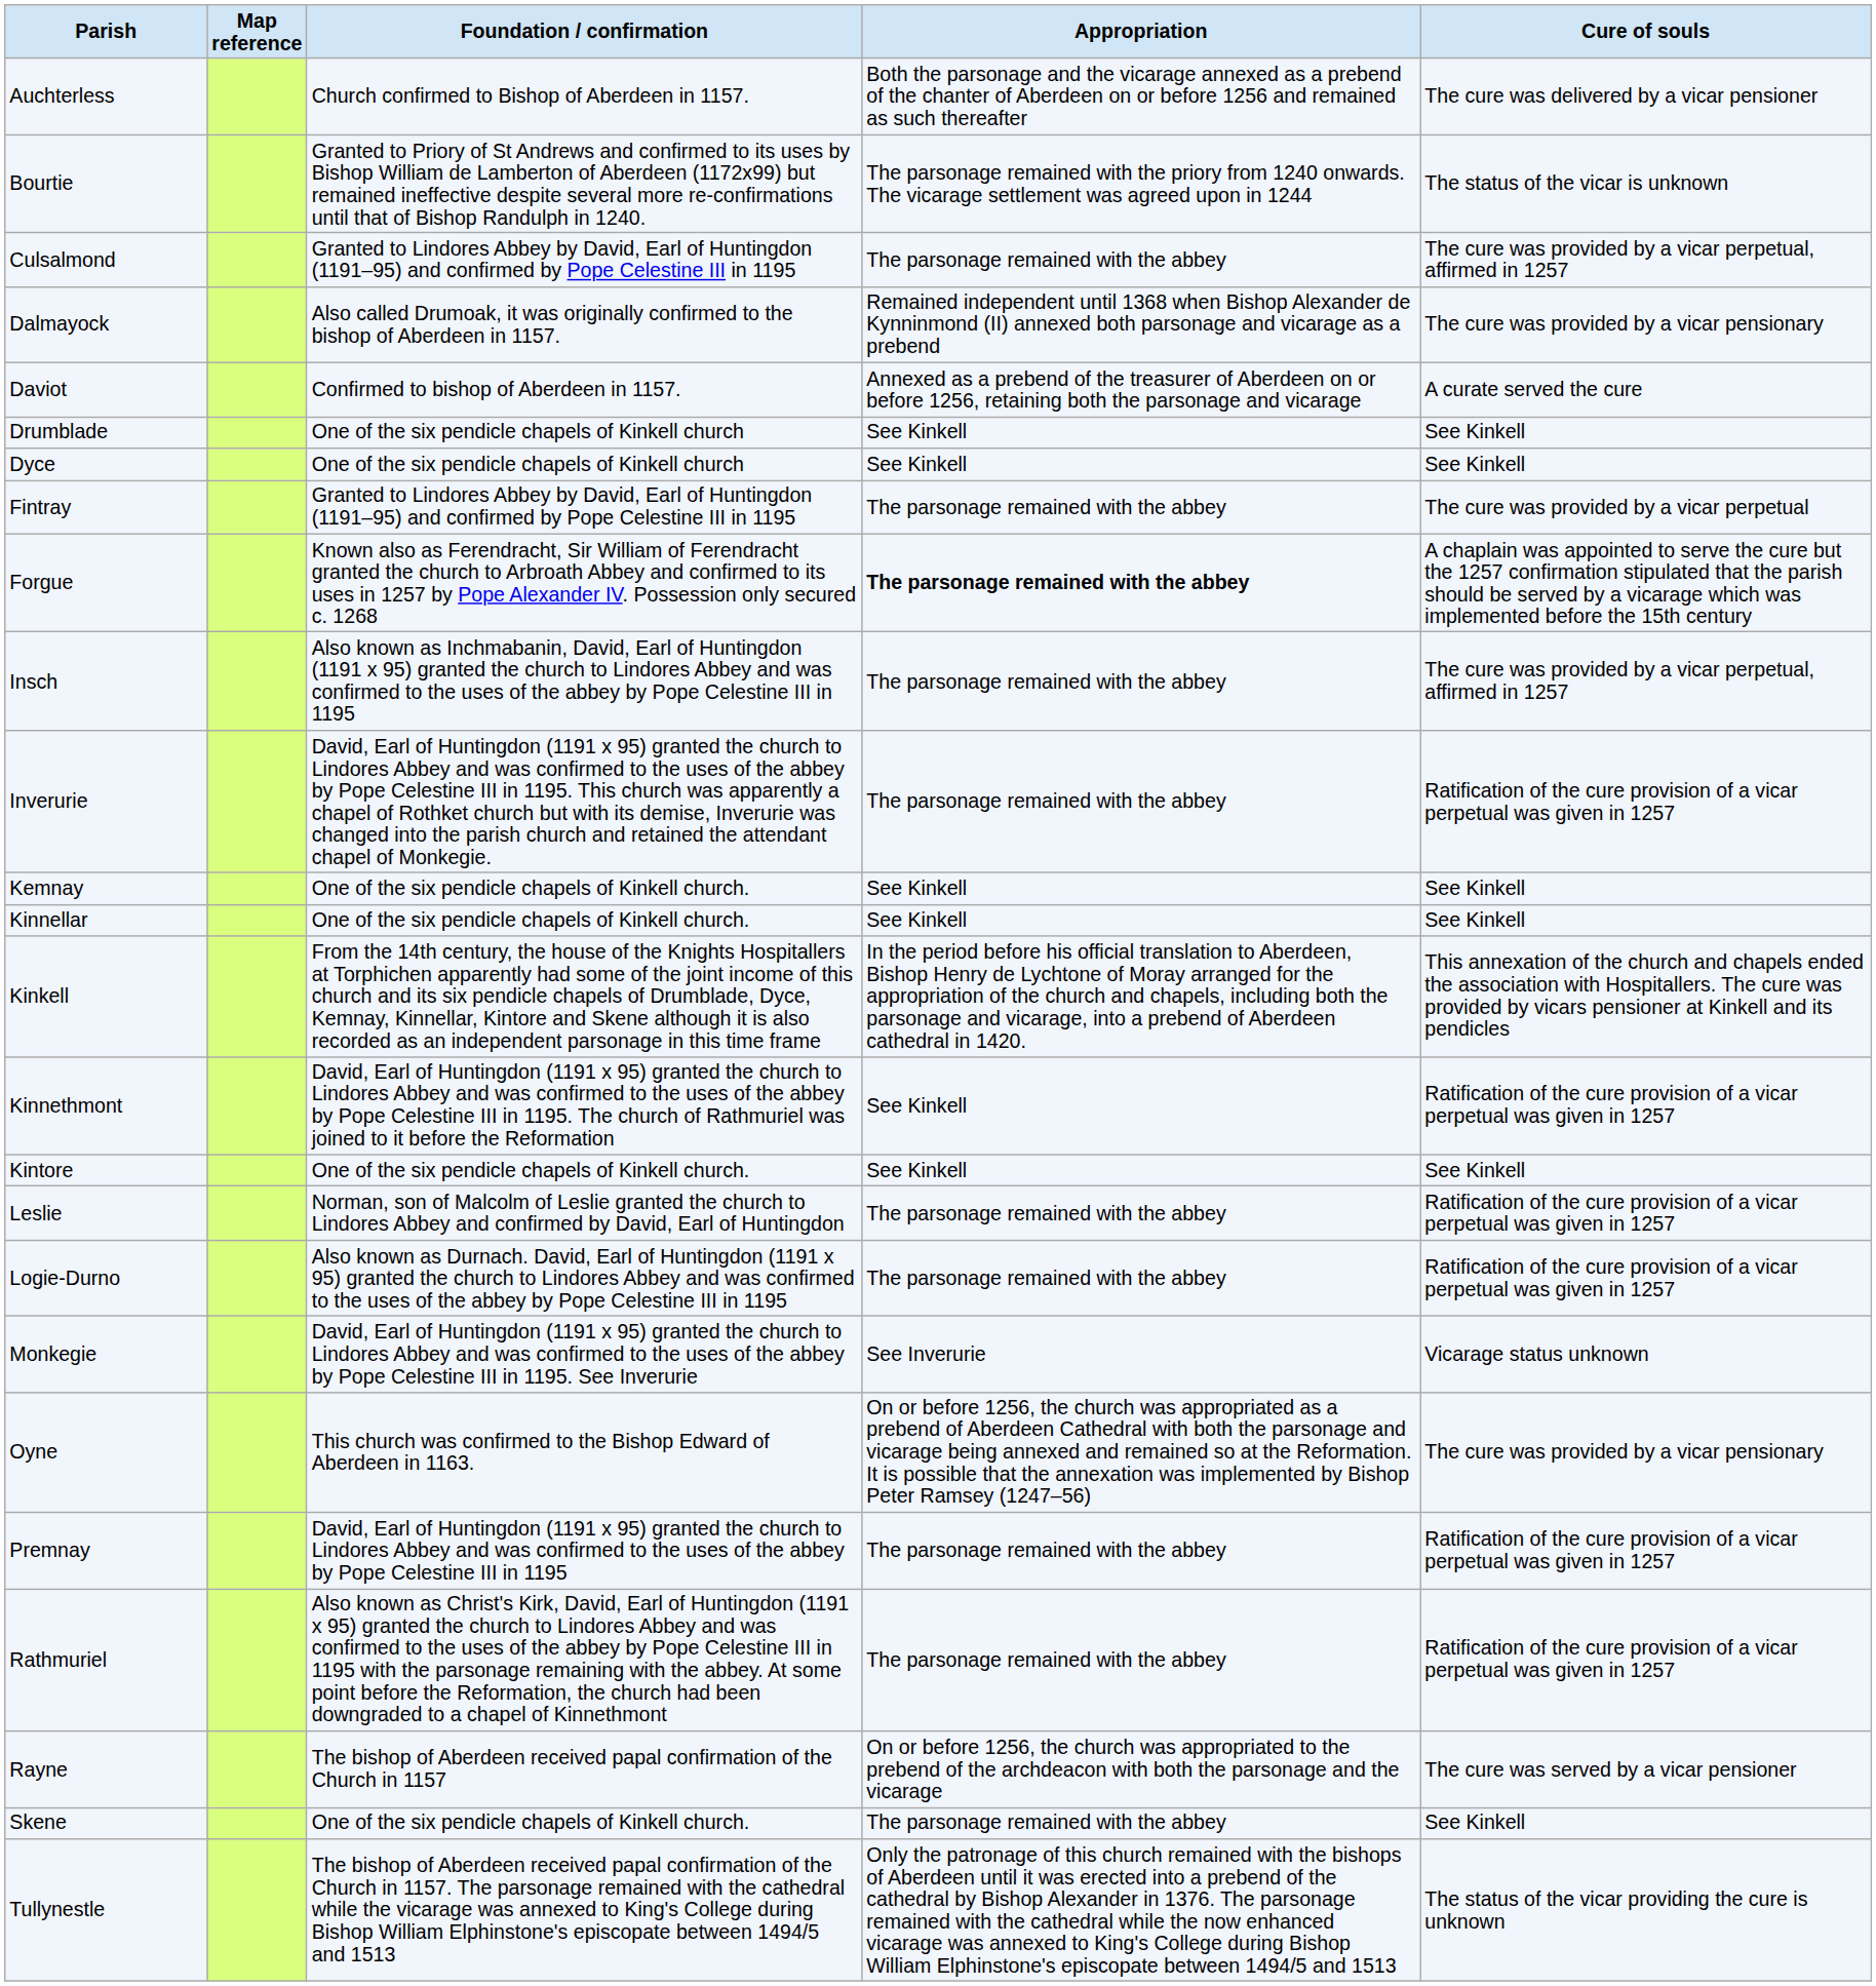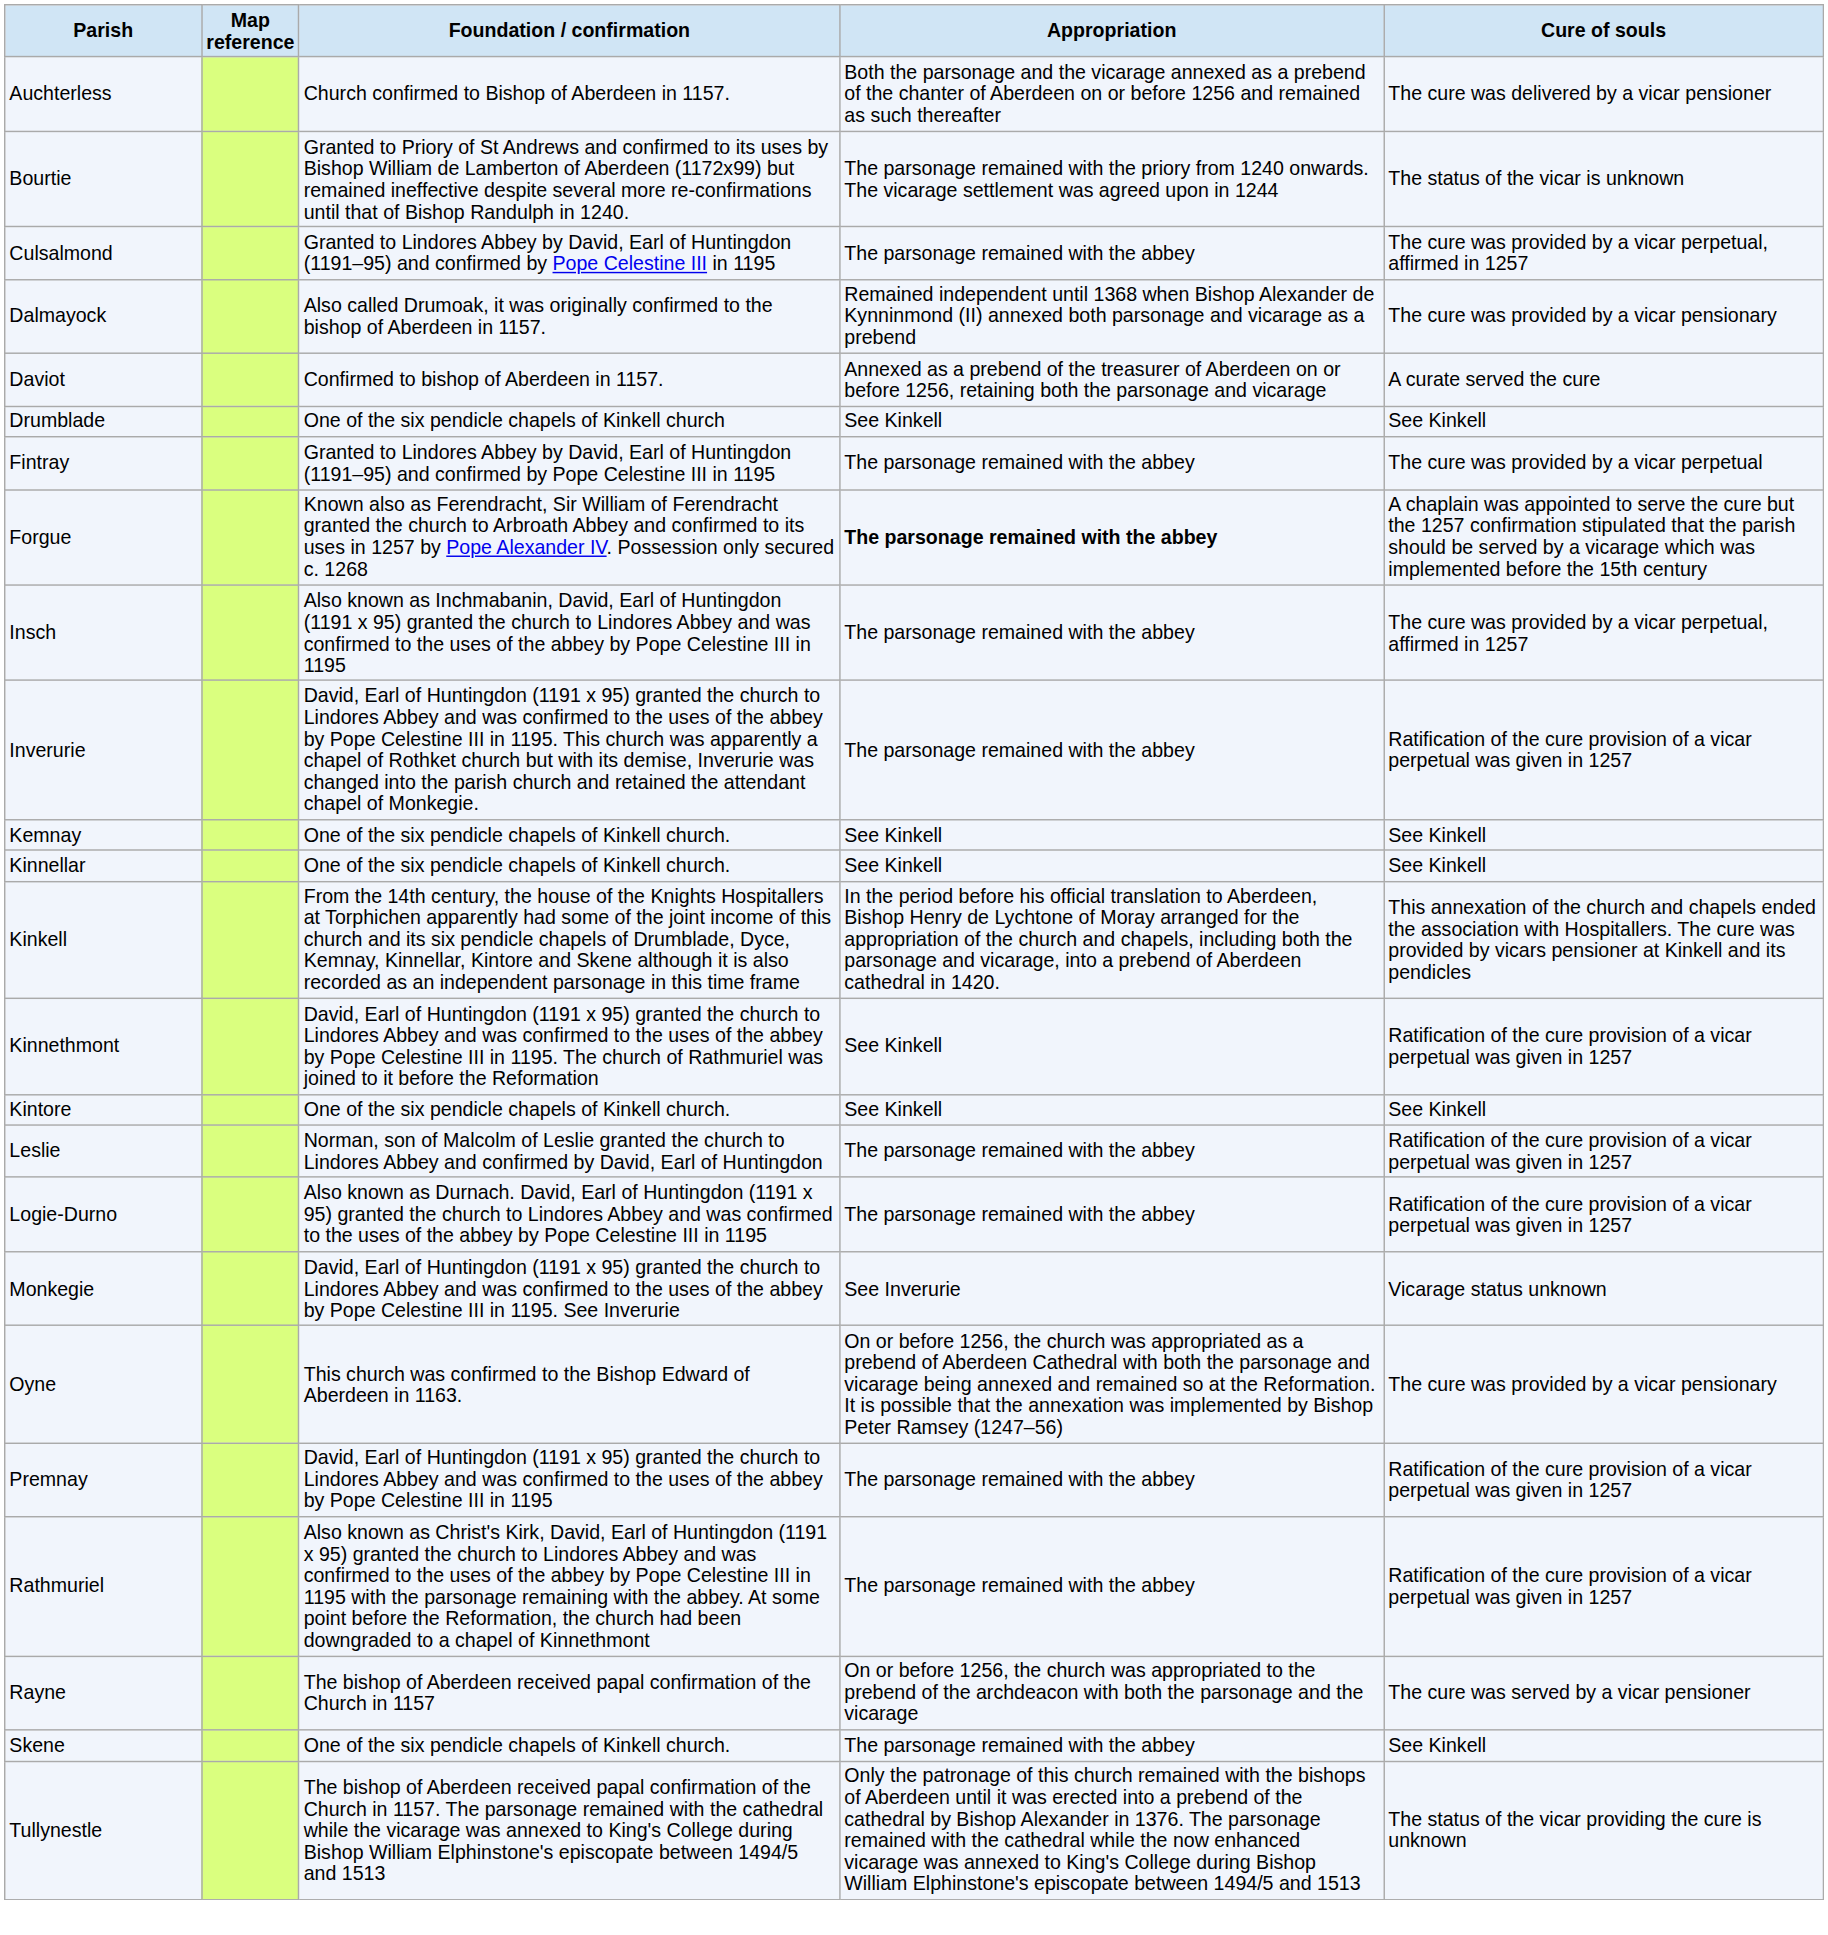- row: Dyce | One of the six pendicle chapels of Kinkell church | See Kinkell | See Kinkell
